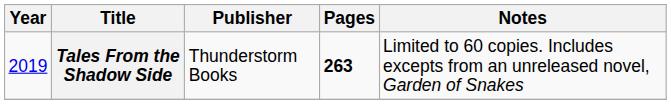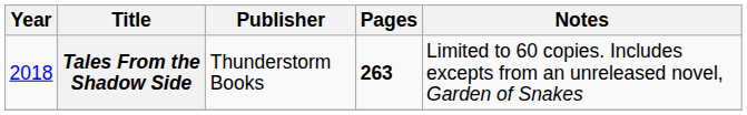Tales From the Shadow Side | Year: 2019 -> 2018
